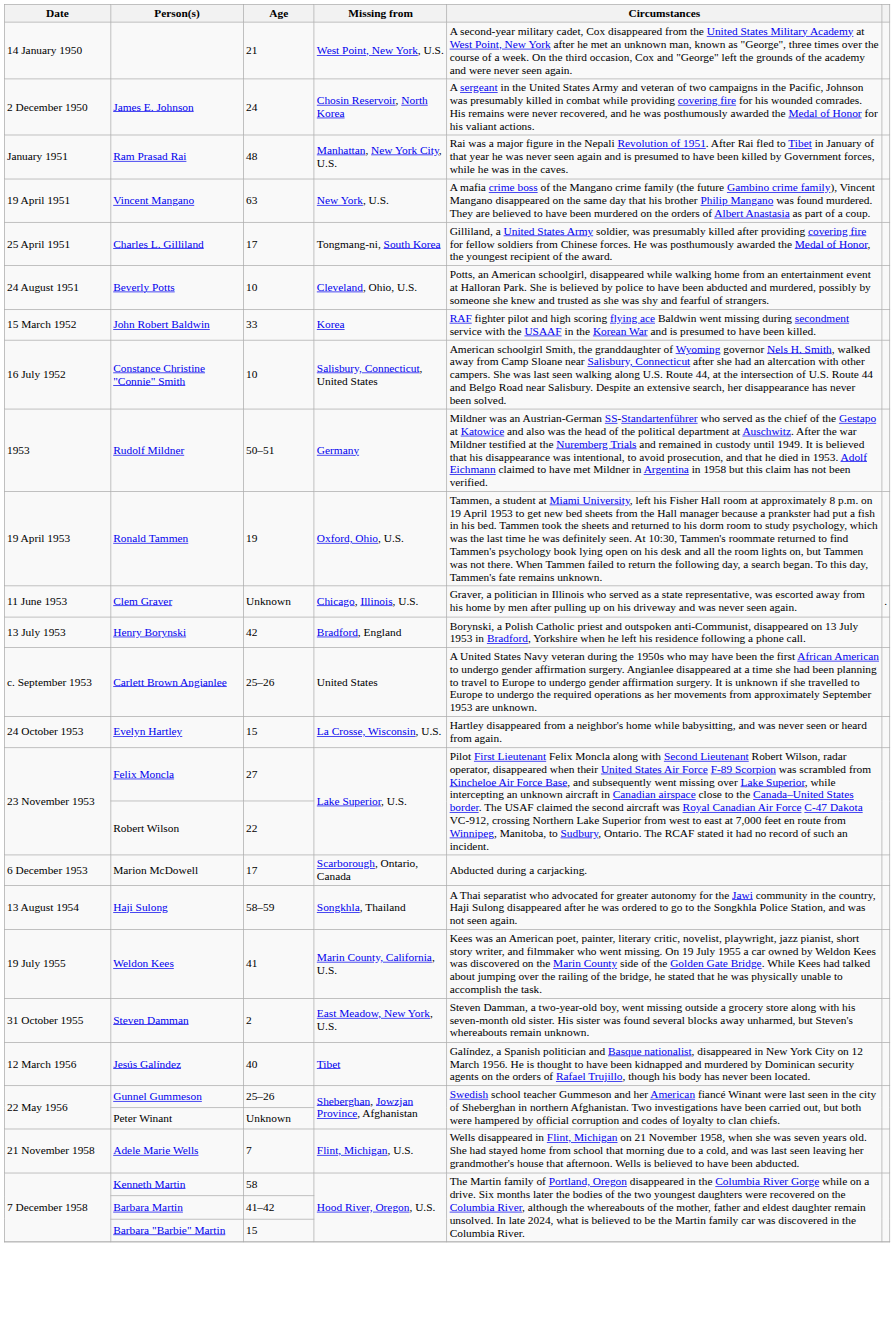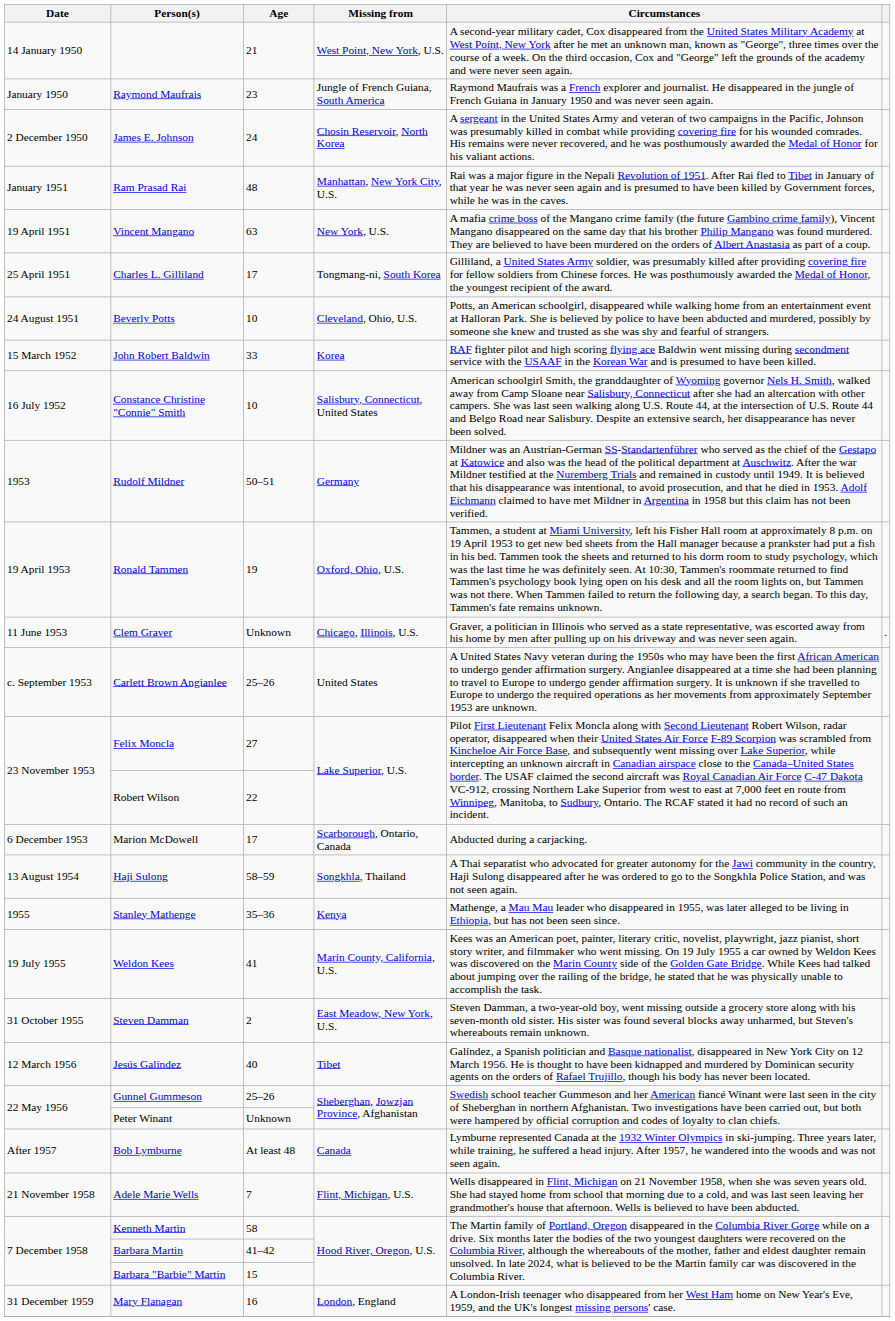+ row: January 1950 | Raymond Maufrais | 23 | Jungle of French Guiana, South America | Raymond Maufrais was a French explorer and journalist. He disappeared in the jungle of French Guiana in January 1950 and was never seen again.
- row: 13 July 1953 | Henry Borynski | 42 | Bradford, England | Borynski, a Polish Catholic priest and outspoken anti-Communist, disappeared on 13 July 1953 in Bradford, Yorkshire when he left his residence following a phone call.
- row: 24 October 1953 | Evelyn Hartley | 15 | La Crosse, Wisconsin, U.S. | Hartley disappeared from a neighbor's home while babysitting, and was never seen or heard from again.
+ row: 1955 | Stanley Mathenge | 35–36 | Kenya | Mathenge, a Mau Mau leader who disappeared in 1955, was later alleged to be living in Ethiopia, but has not been seen since.
+ row: After 1957 | Bob Lymburne | At least 48 | Canada | Lymburne represented Canada at the 1932 Winter Olympics in ski-jumping. Three years later, while training, he suffered a head injury. After 1957, he wandered into the woods and was not seen again.
+ row: 31 December 1959 | Mary Flanagan | 16 | London, England | A London-Irish teenager who disappeared from her West Ham home on New Year's Eve, 1959, and the UK's longest missing persons' case.
